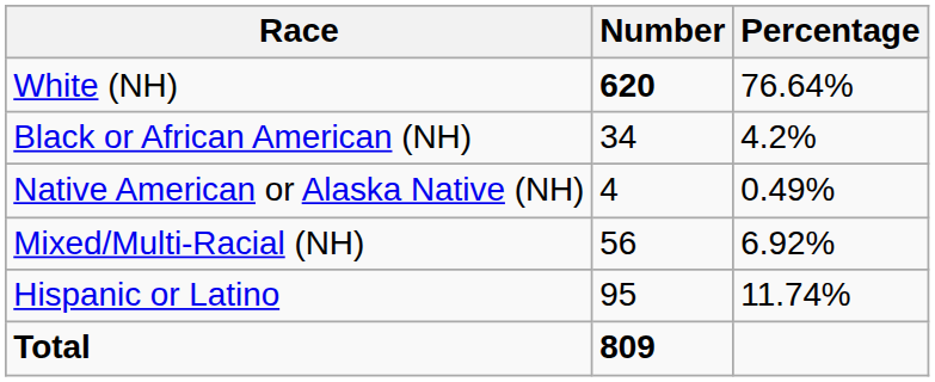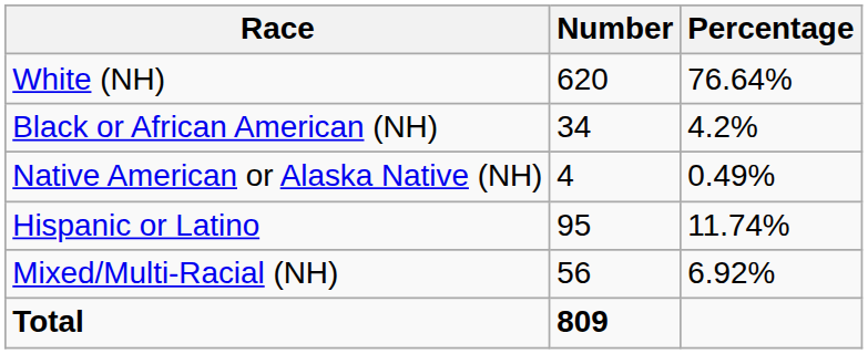White (NH) | Number: bold -> normal
rows swapped: Mixed/Multi-Racial (NH) <-> Hispanic or Latino
